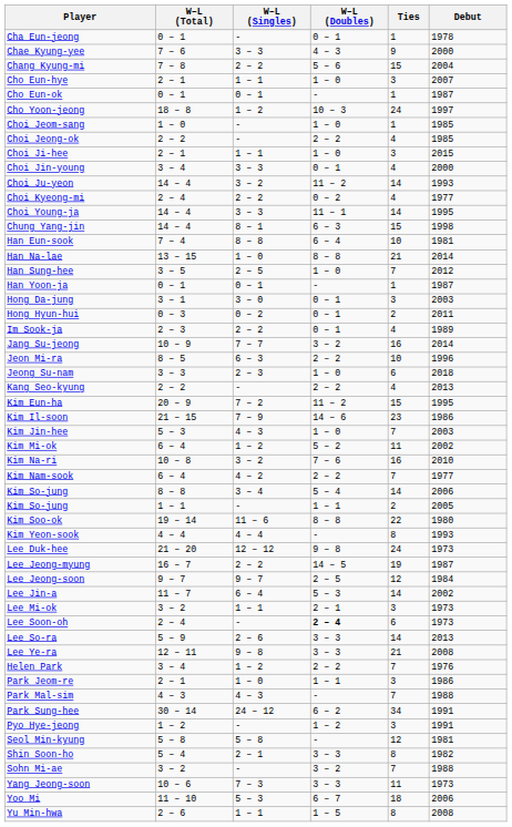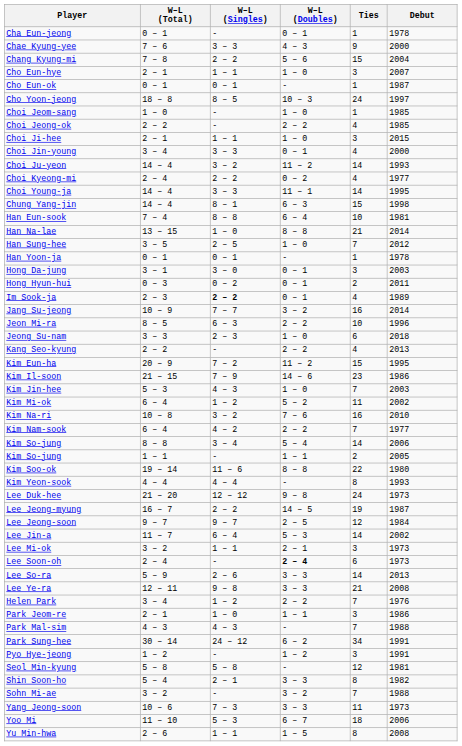Cho Yoon-jeong | W–L (Singles): 1 – 2 -> 8 – 5
Han Yoon-ja | Debut: 1987 -> 1978
Im Sook-ja | W–L (Singles): normal -> bold
